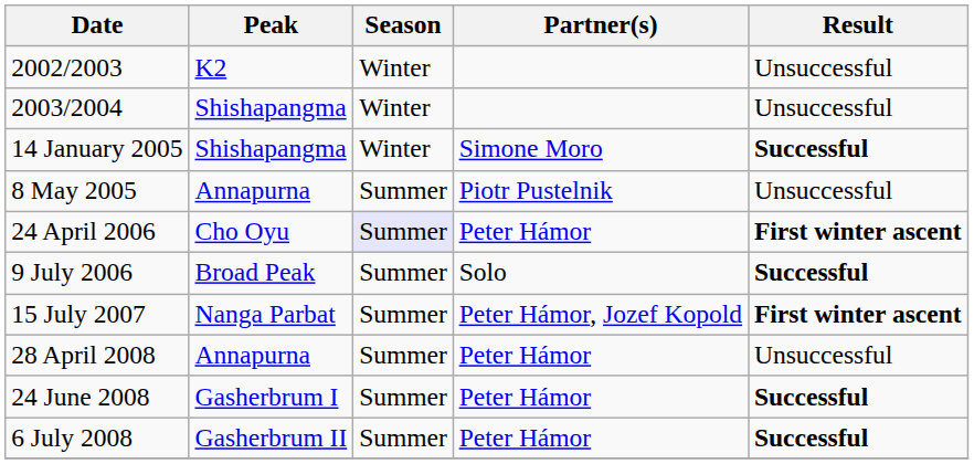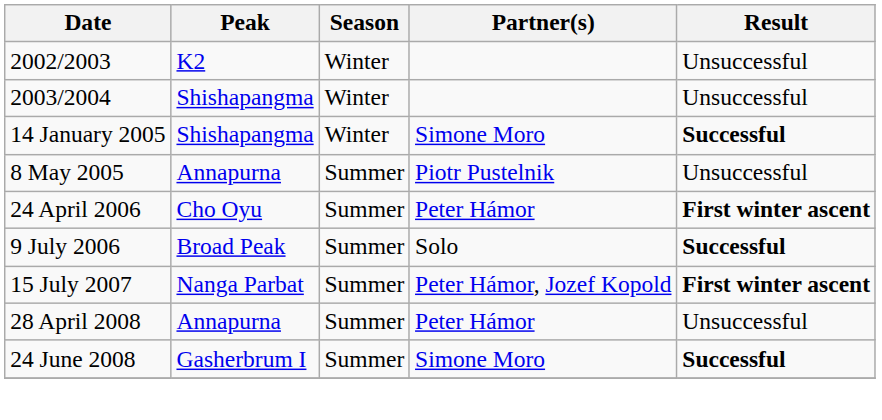24 April 2006 | Season: lavender background -> no background
24 June 2008 | Partner(s): Peter Hámor -> Simone Moro
- row: 6 July 2008 | Gasherbrum II | Summer | Peter Hámor | Successful
